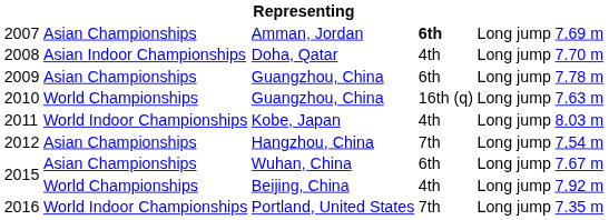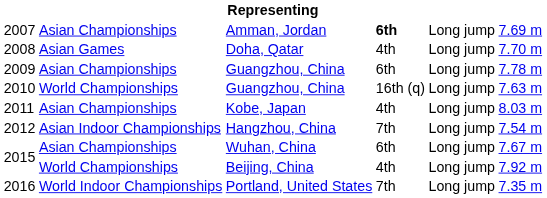2008 | column 2: Asian Indoor Championships -> Asian Games
2011 | column 2: World Indoor Championships -> Asian Championships
2012 | column 2: Asian Championships -> Asian Indoor Championships
